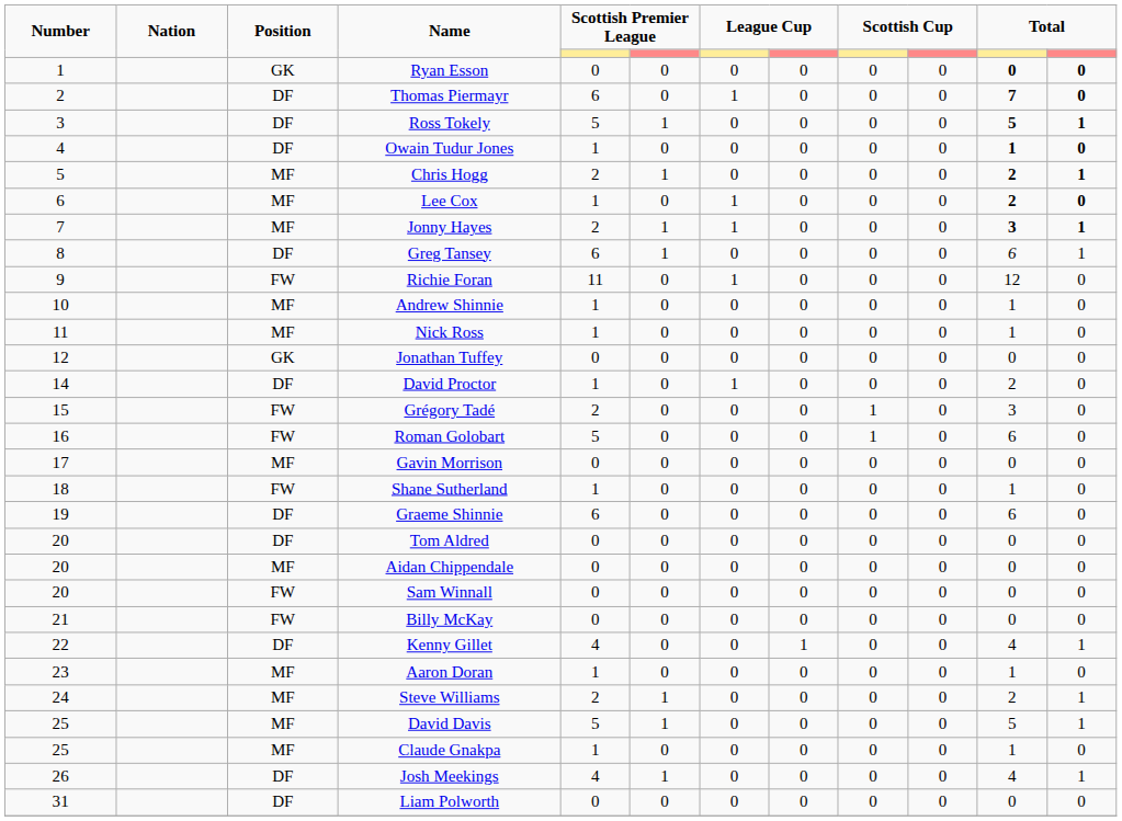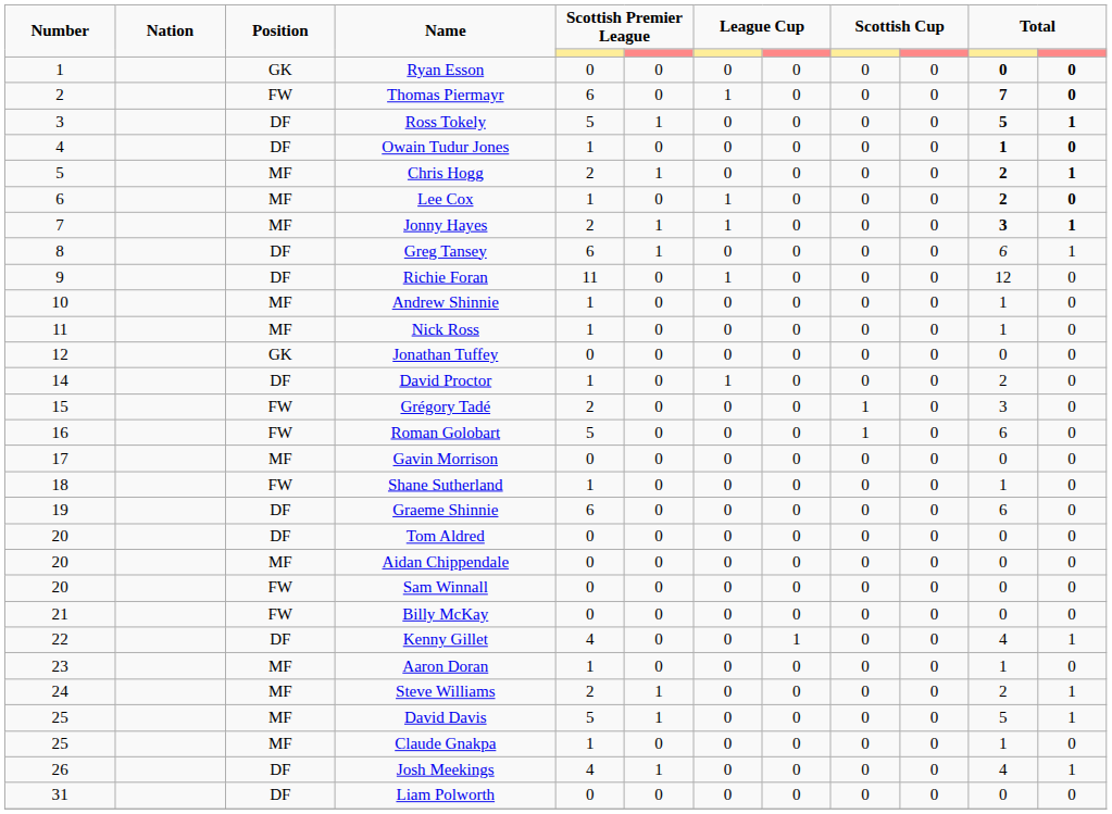Thomas Piermayr | Position: DF -> FW
Richie Foran | Position: FW -> DF
